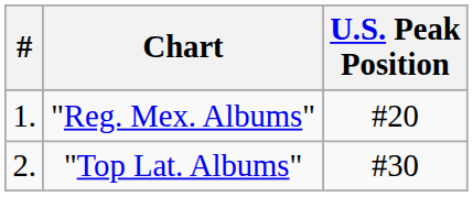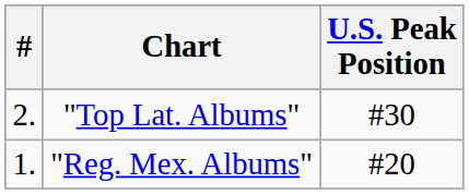rows swapped: "Reg. Mex. Albums" <-> "Top Lat. Albums"
